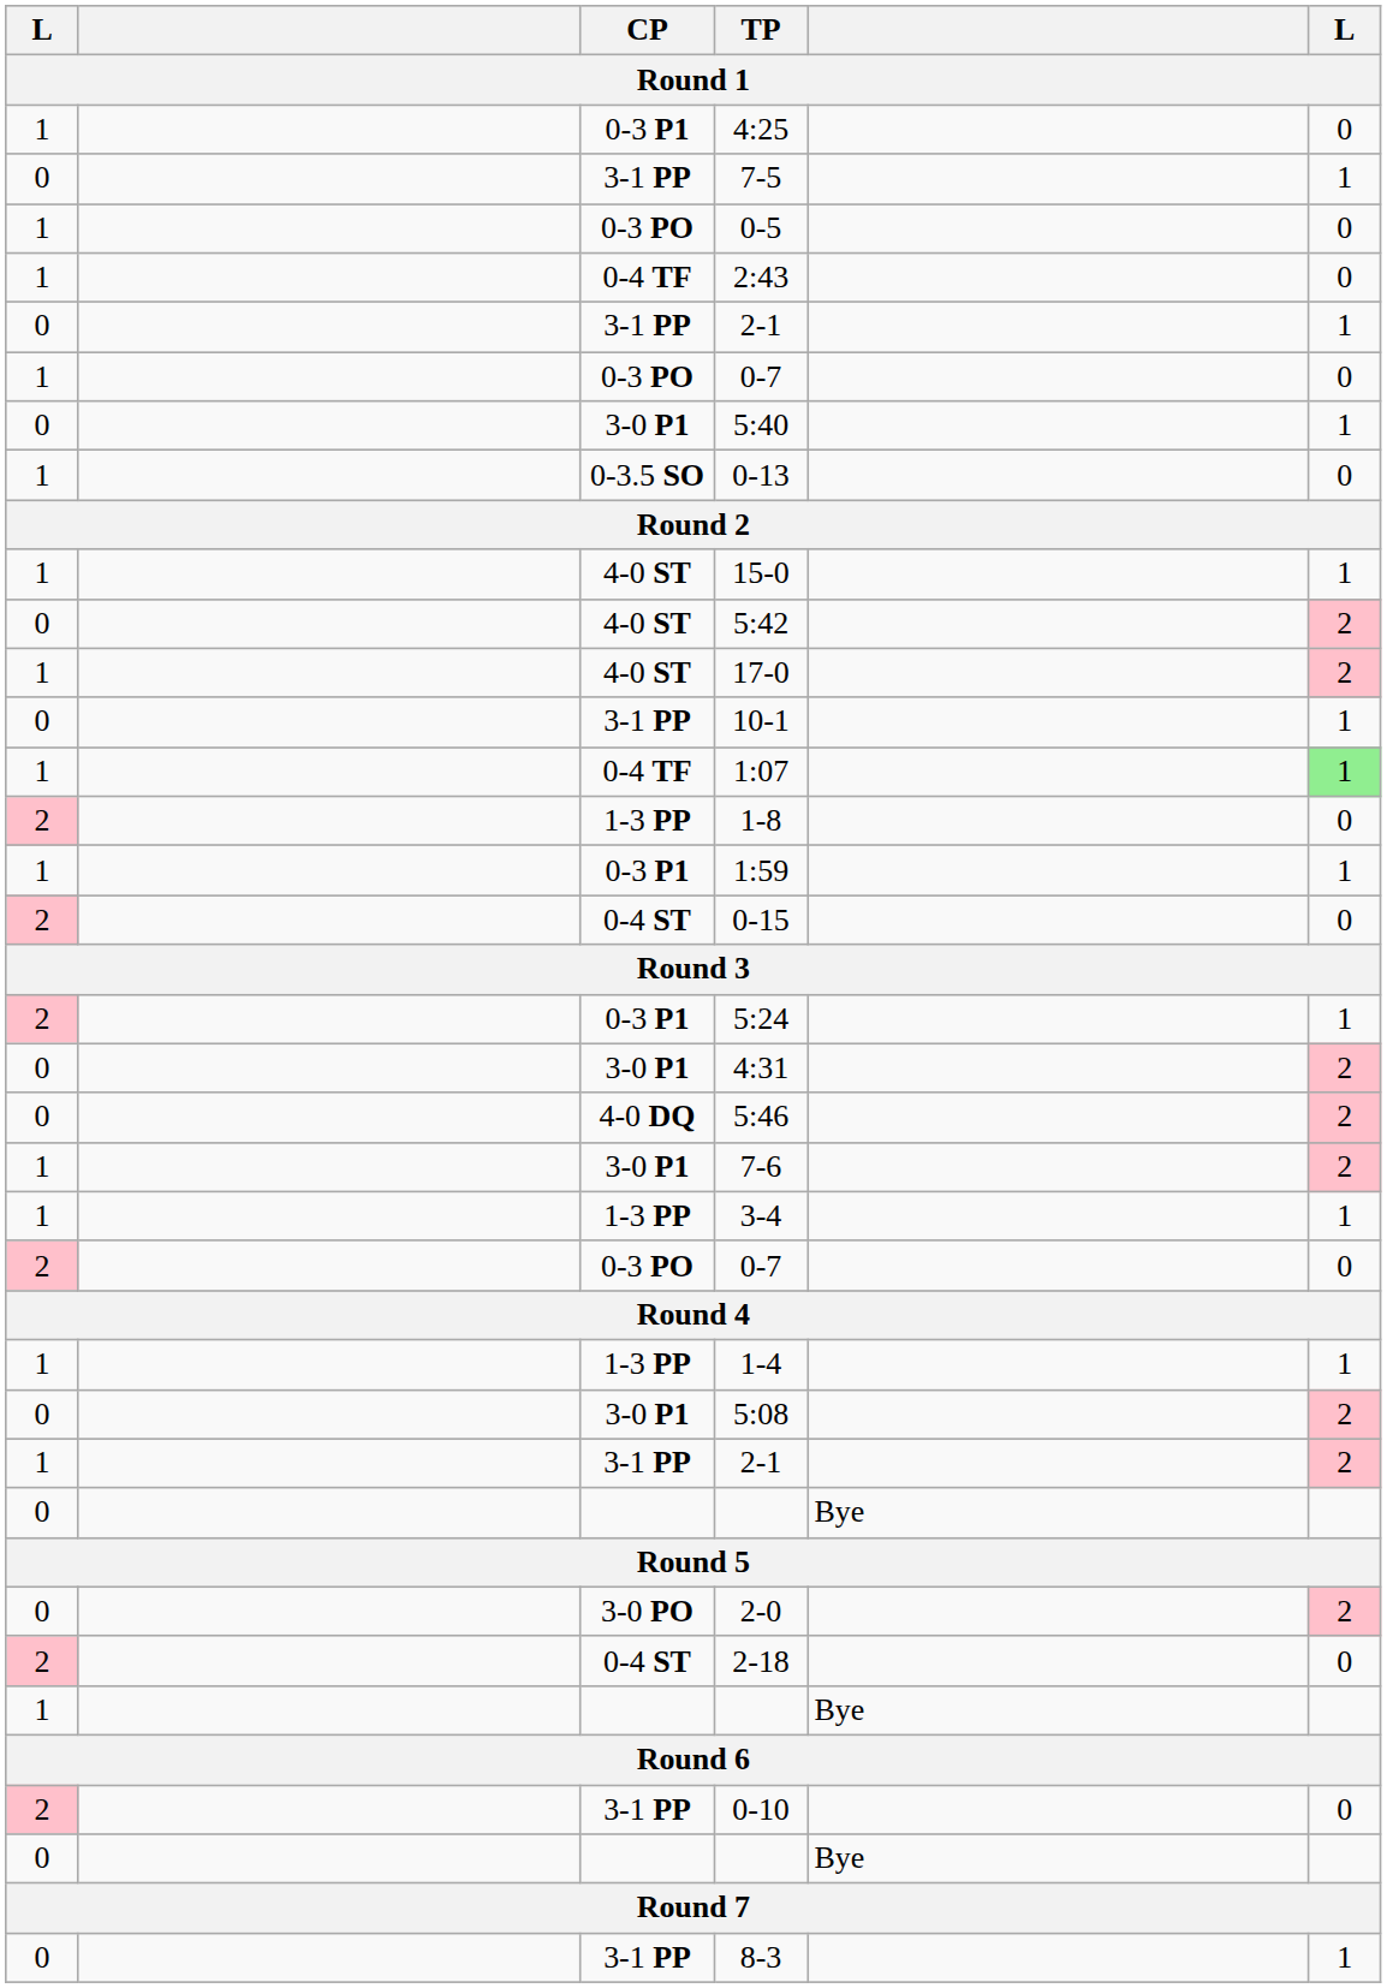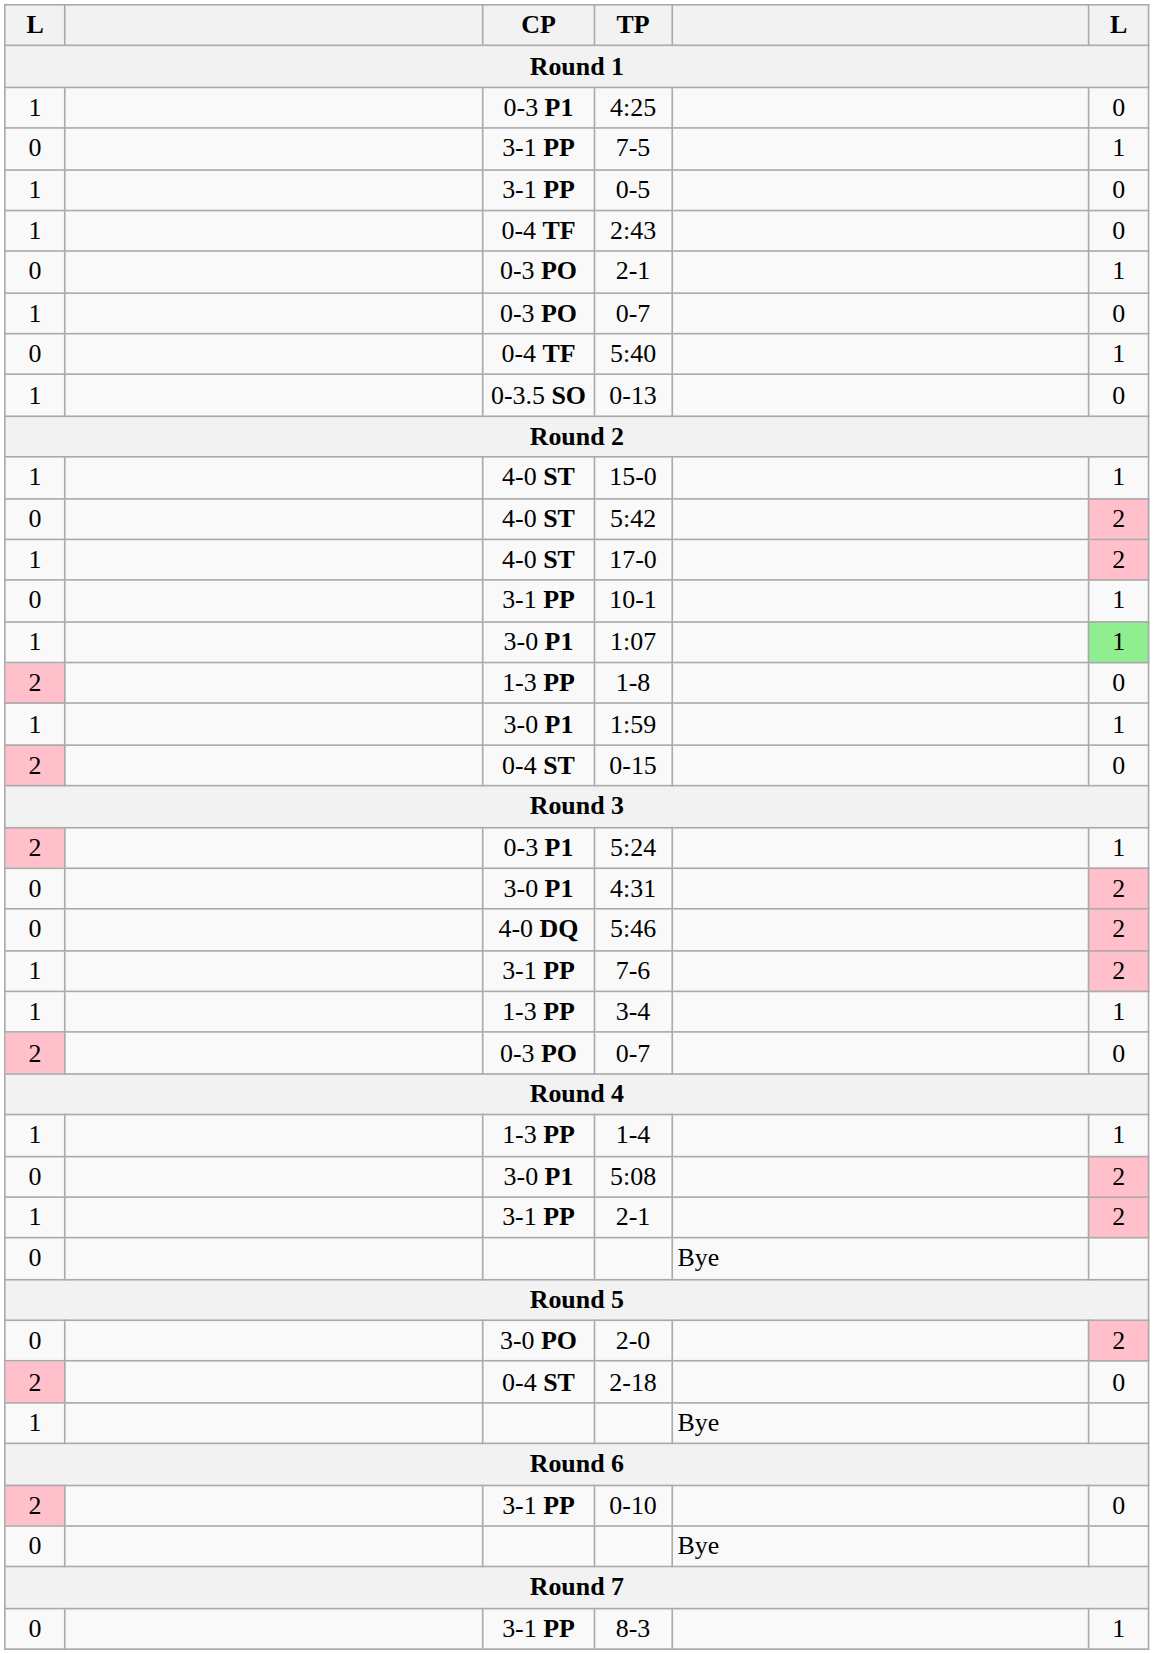0-5 | CP: 0-3 PO -> 3-1 PP
0 / 2-1 | CP: 3-1 PP -> 0-3 PO
5:40 | CP: 3-0 P1 -> 0-4 TF
1:07 | CP: 0-4 TF -> 3-0 P1
1:59 | CP: 0-3 P1 -> 3-0 P1
7-6 | CP: 3-0 P1 -> 3-1 PP
